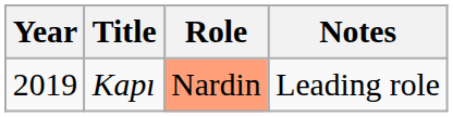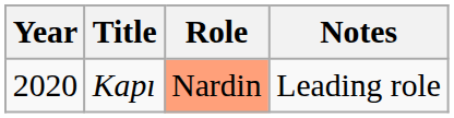Kapı | Year: 2019 -> 2020
